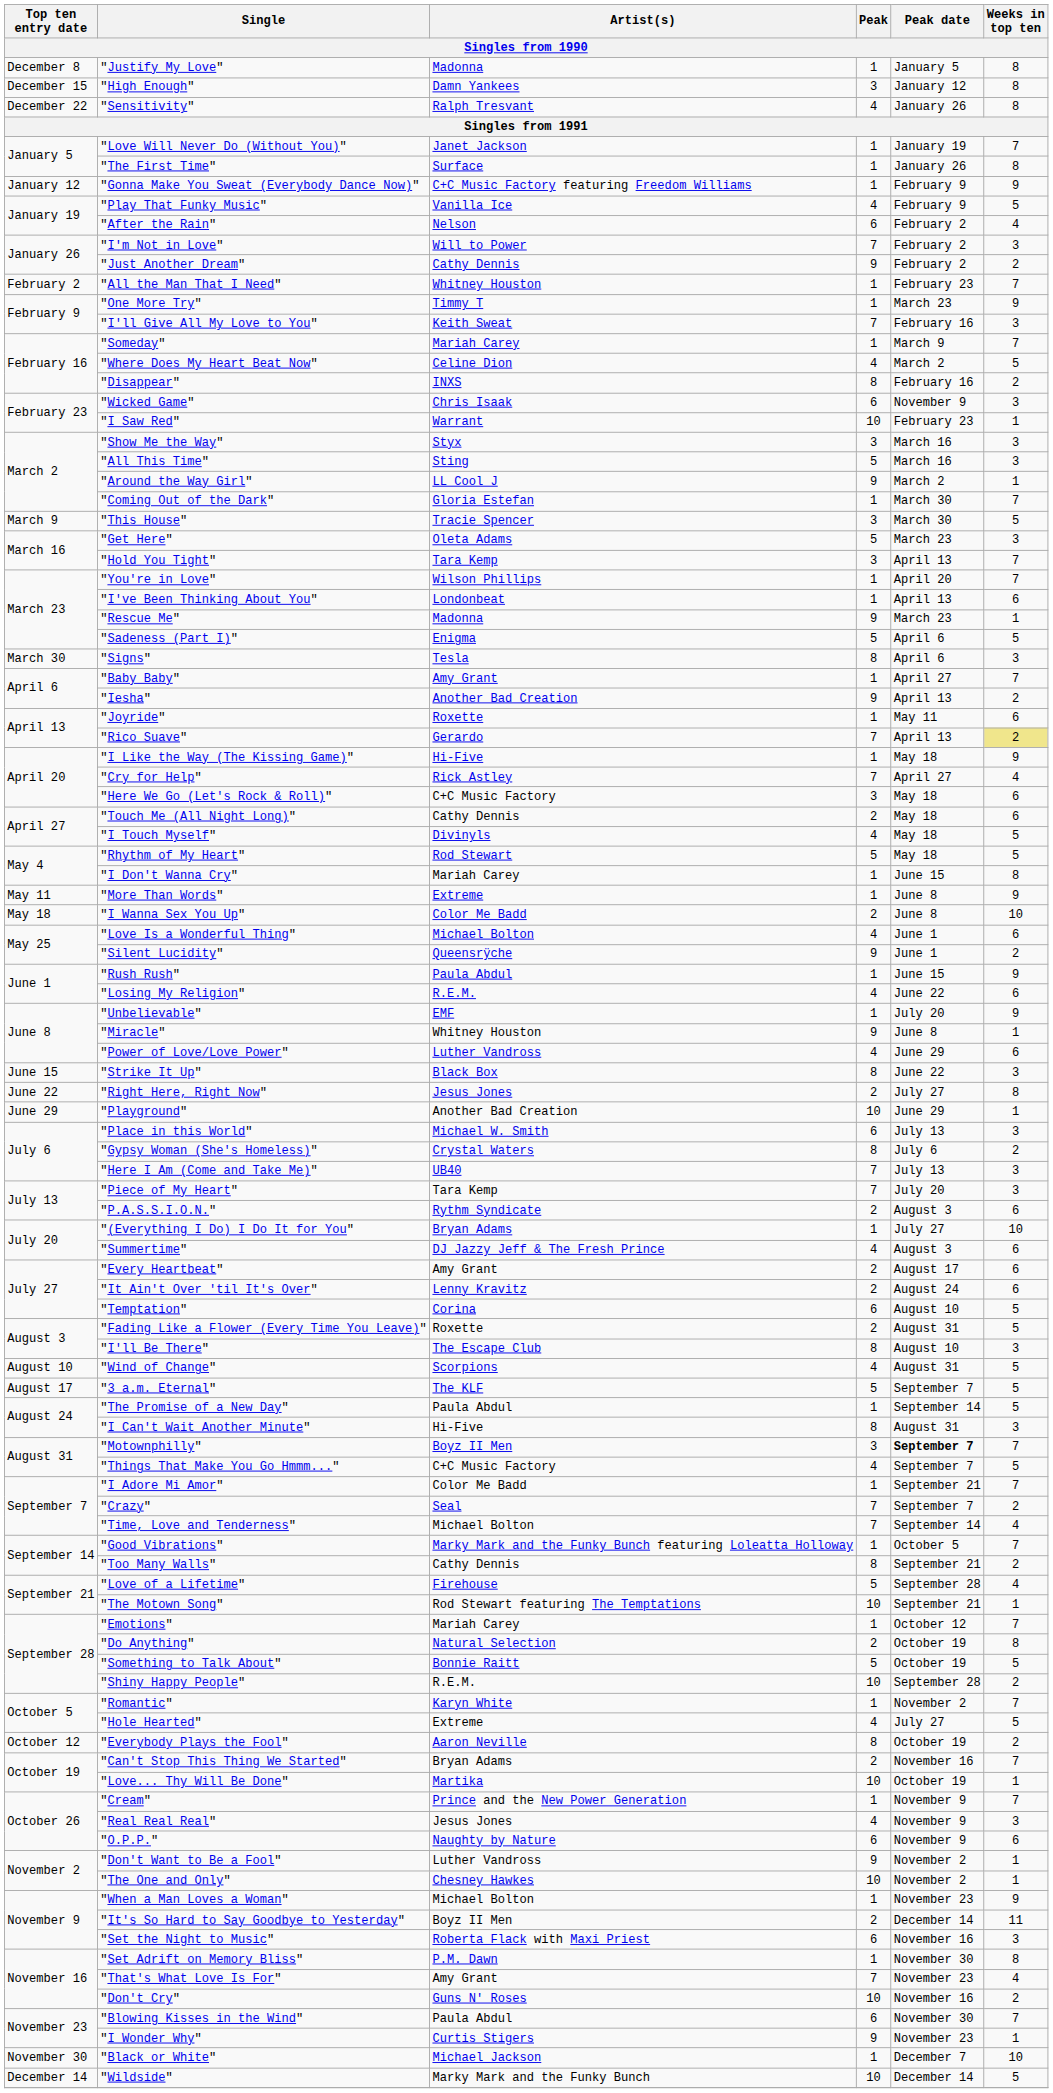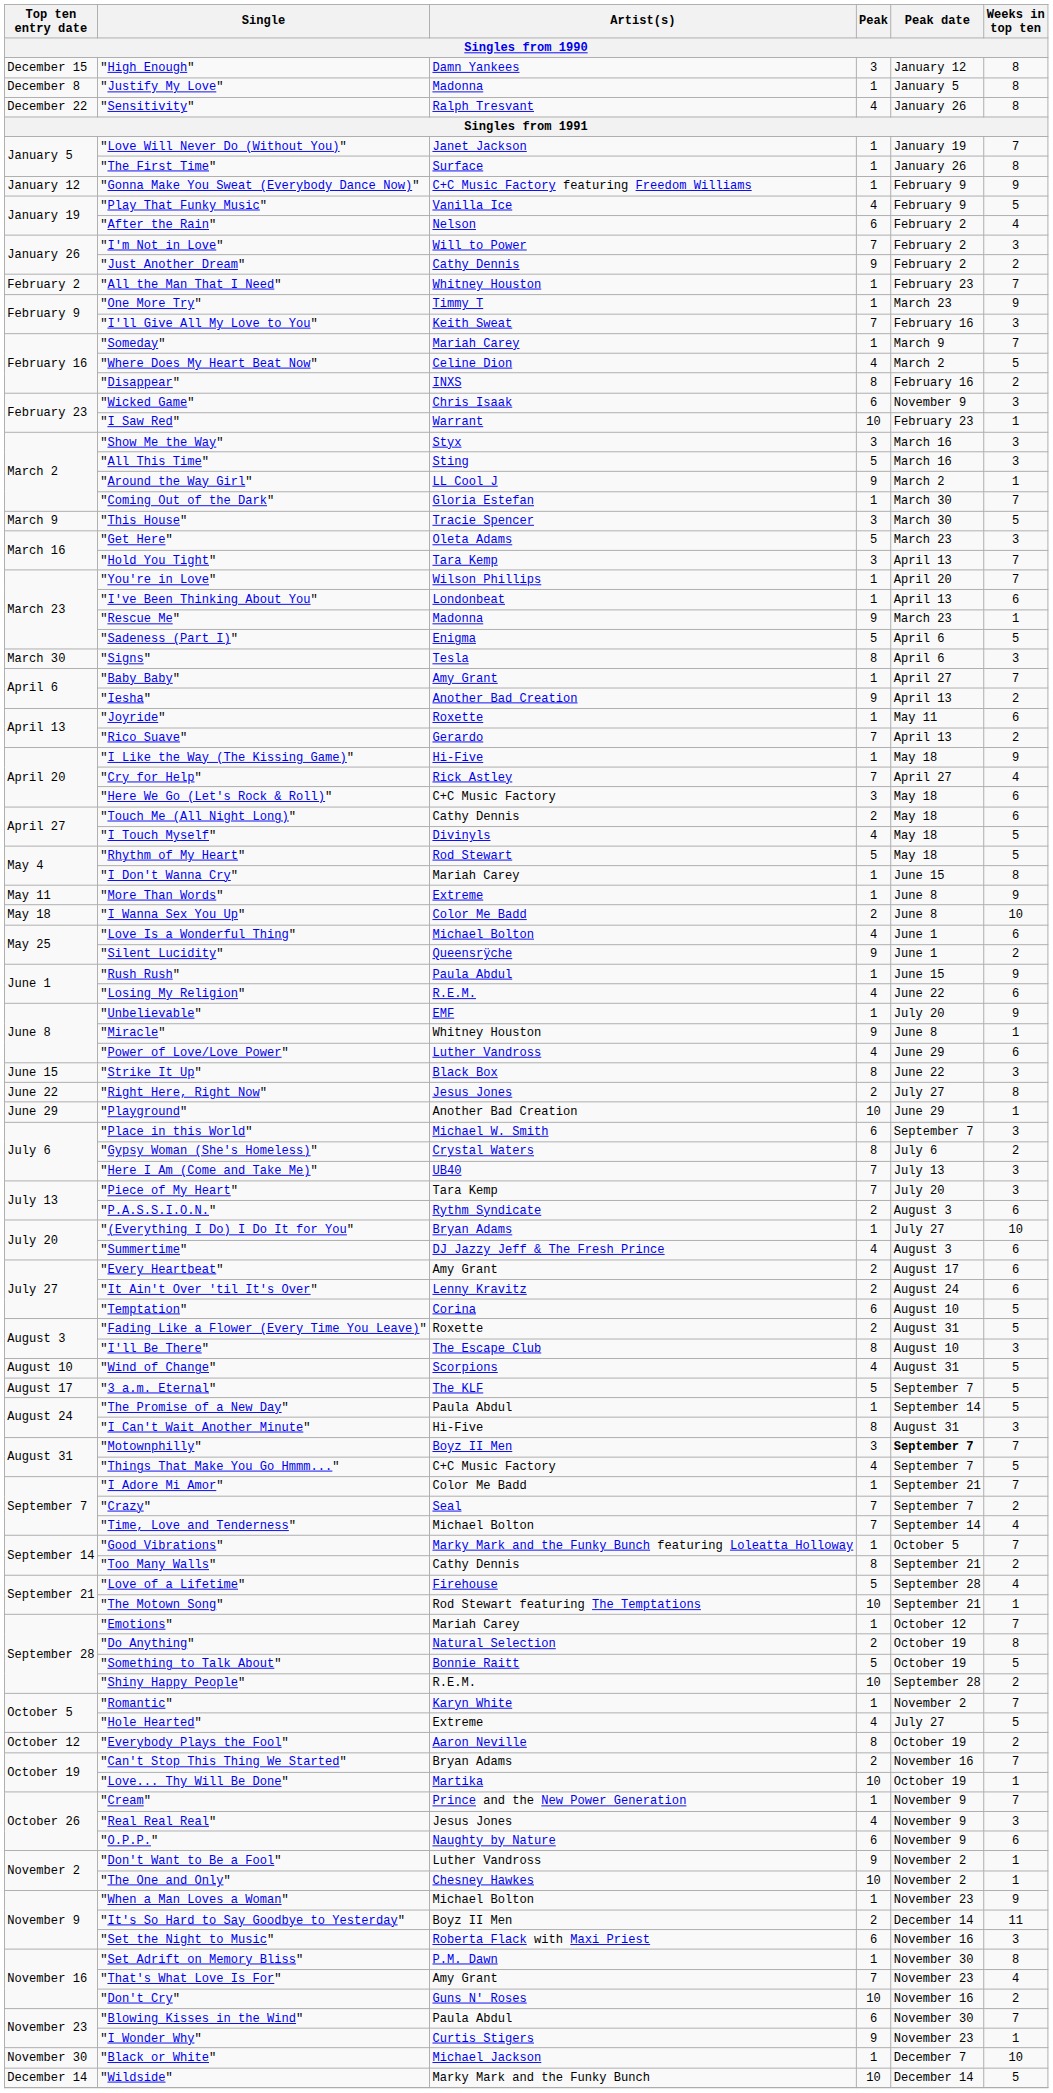rows swapped: "Justify My Love" <-> "High Enough"
"Rico Suave" | Weeks in top ten: khaki background -> no background
"Place in this World" | Peak date: July 13 -> September 7
